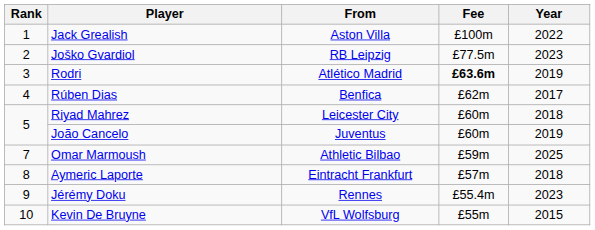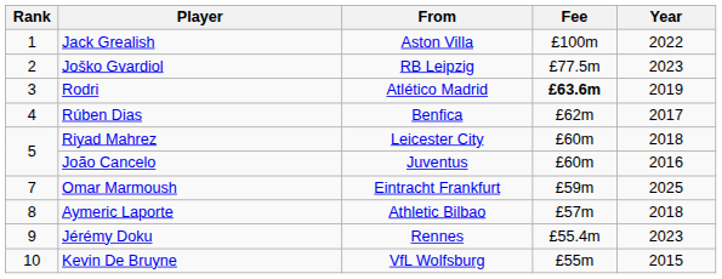João Cancelo | Year: 2019 -> 2016
Omar Marmoush | From: Athletic Bilbao -> Eintracht Frankfurt
Aymeric Laporte | From: Eintracht Frankfurt -> Athletic Bilbao
